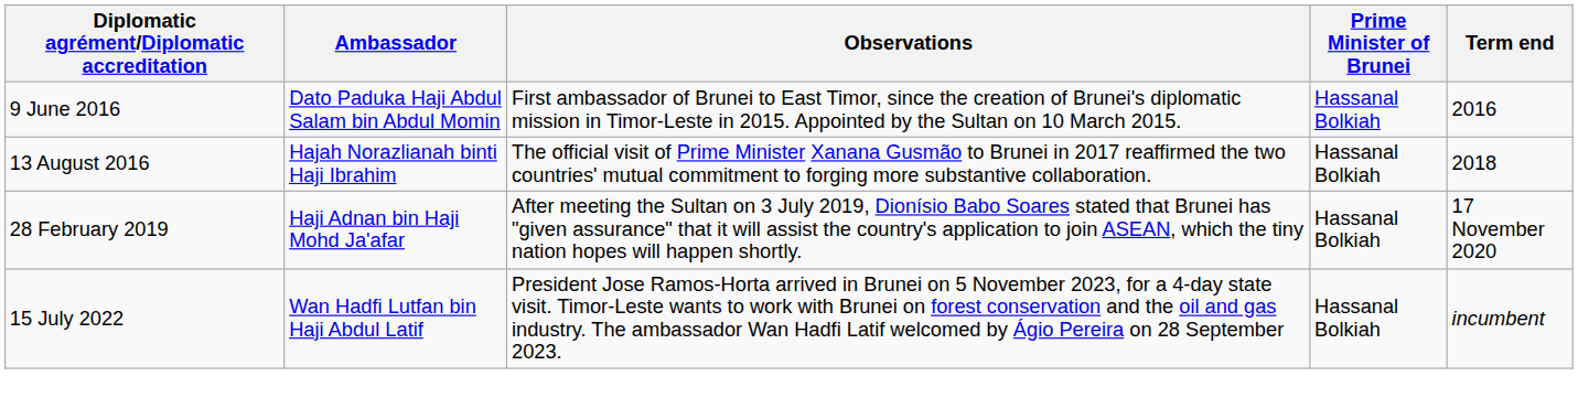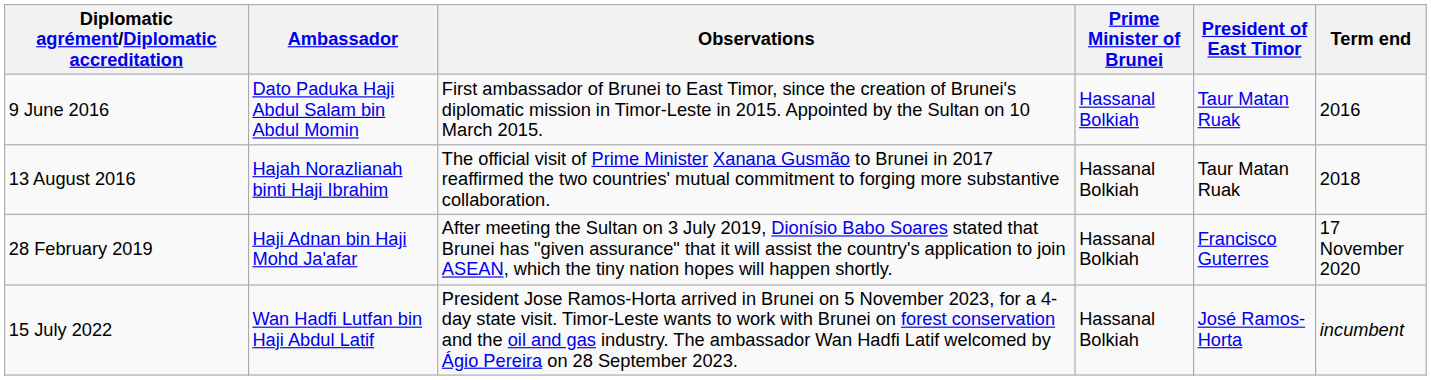+ column: President of East Timor | Taur Matan Ruak | Taur Matan Ruak | Francisco Guterres | José Ramos-Horta
